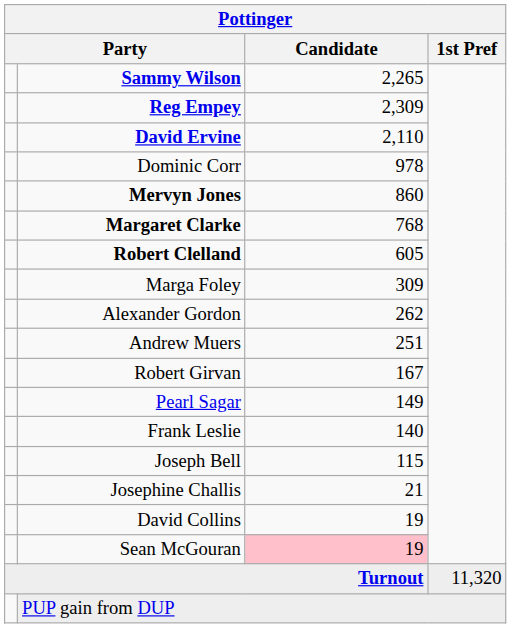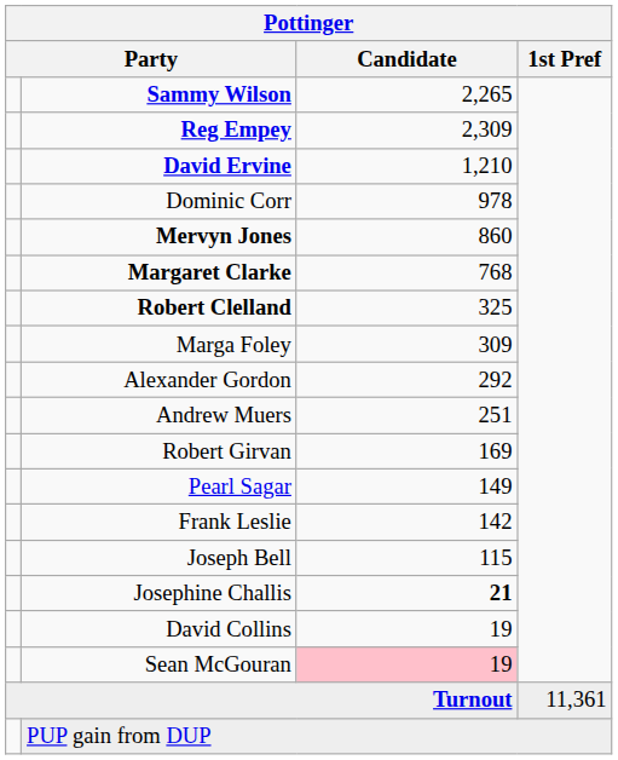David Ervine | Candidate: 2,110 -> 1,210
Robert Clelland | Candidate: 605 -> 325
Alexander Gordon | Candidate: 262 -> 292
Robert Girvan | Candidate: 167 -> 169
Frank Leslie | Candidate: 140 -> 142
Josephine Challis | Candidate: normal -> bold
Turnout | 1st Pref: 11,320 -> 11,361
